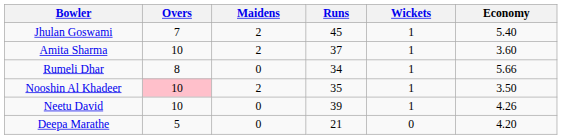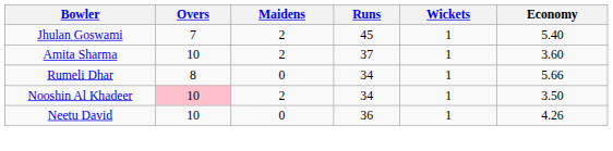Nooshin Al Khadeer | Runs: 35 -> 34
Neetu David | Runs: 39 -> 36
- row: Deepa Marathe | 5 | 0 | 21 | 0 | 4.20
